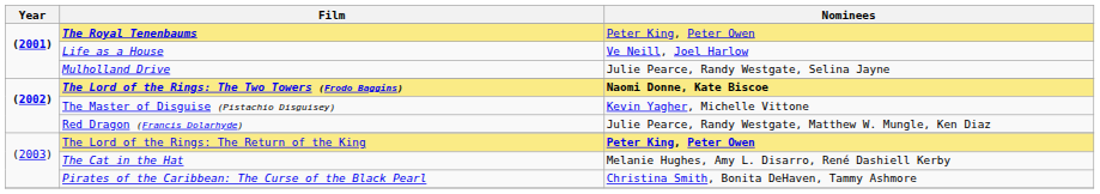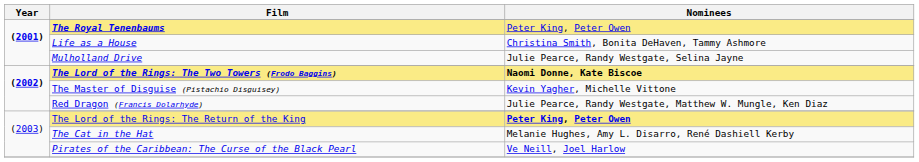Life as a House | Nominees: Ve Neill, Joel Harlow -> Christina Smith, Bonita DeHaven, Tammy Ashmore
Pirates of the Caribbean: The Curse of the Black Pearl | Nominees: Christina Smith, Bonita DeHaven, Tammy Ashmore -> Ve Neill, Joel Harlow
